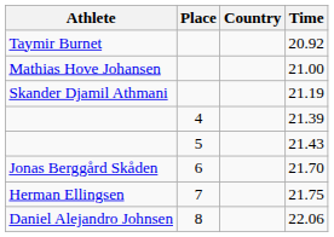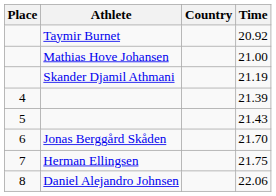columns swapped: Place <-> Athlete
